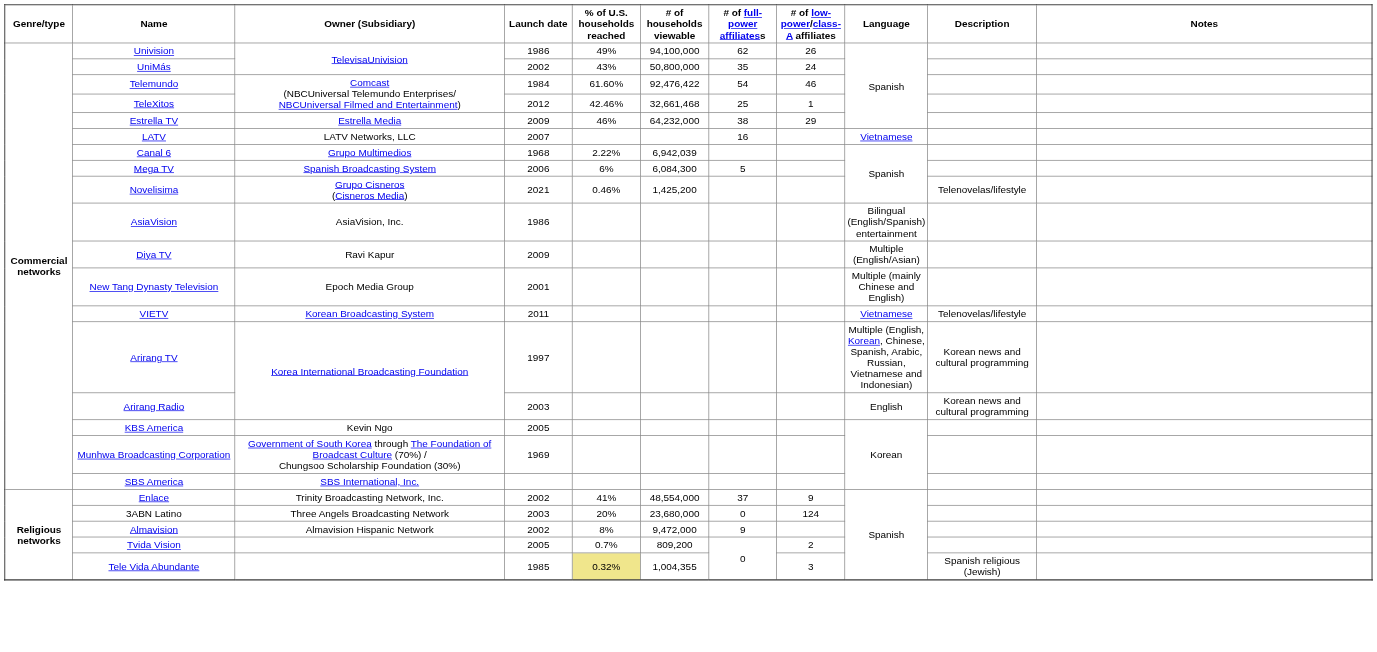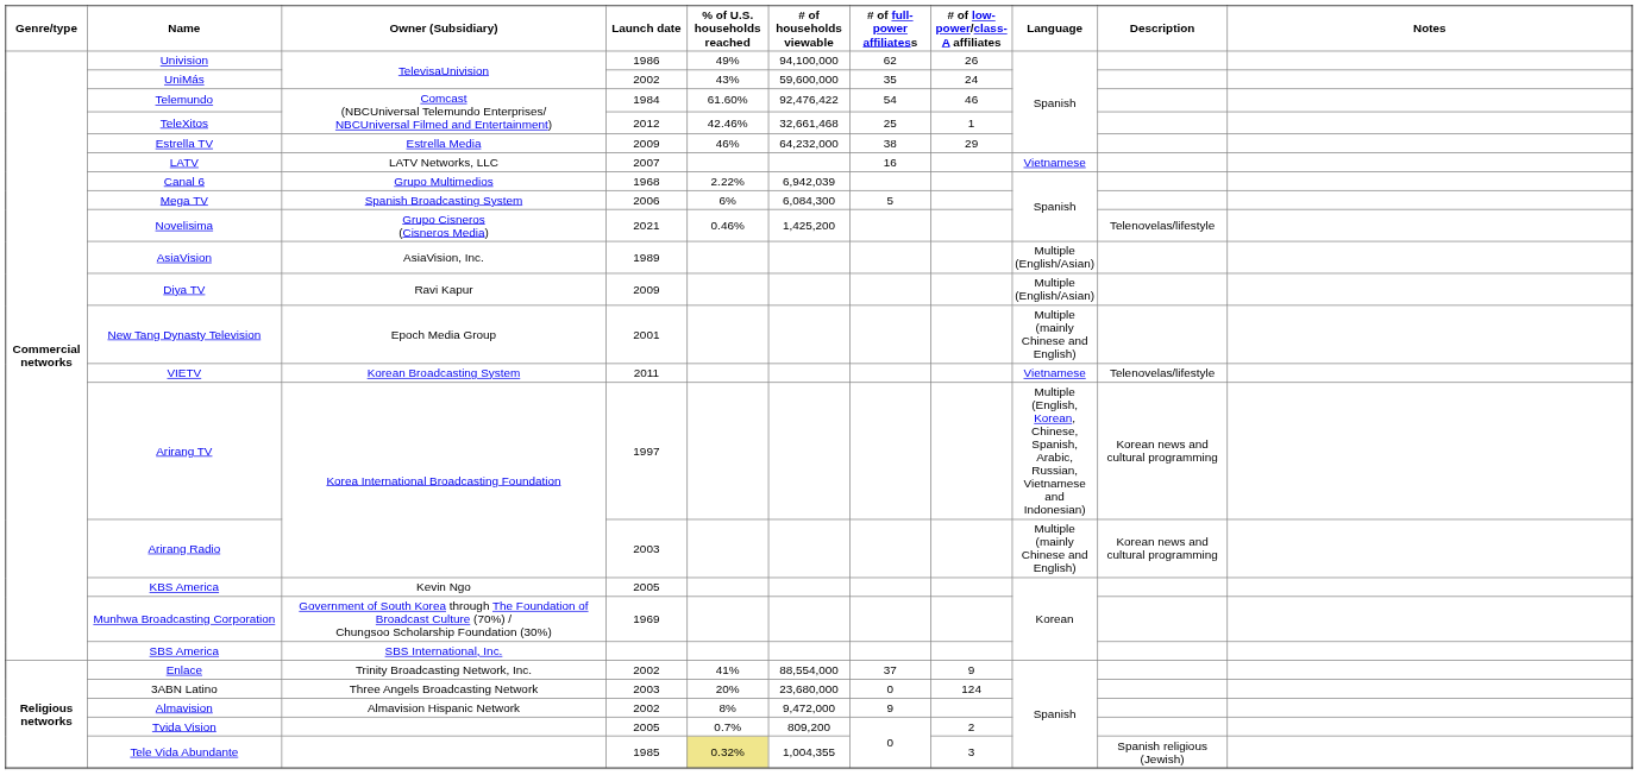UniMás | # of households viewable: 50,800,000 -> 59,600,000
AsiaVision | Launch date: 1986 -> 1989
AsiaVision | Language: Bilingual (English/Spanish) entertainment -> Multiple (English/Asian)
Arirang Radio | Language: English -> Multiple (mainly Chinese and English)
Enlace | # of households viewable: 48,554,000 -> 88,554,000
